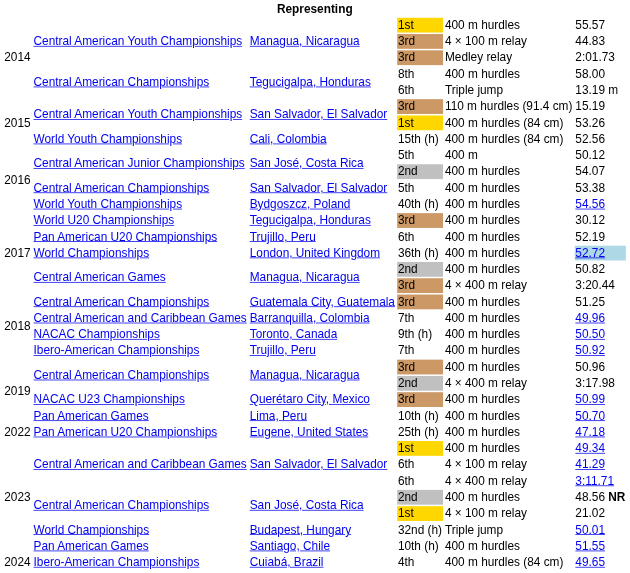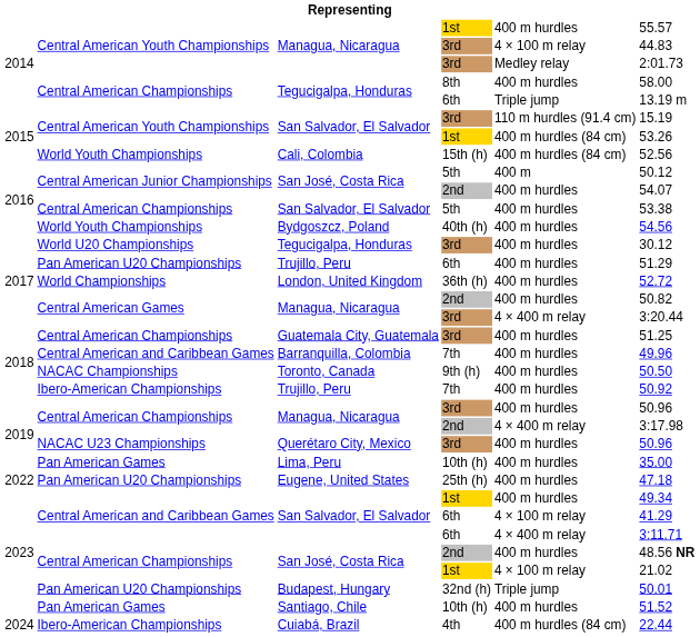Trujillo, Peru / 6th | column 6: 52.19 -> 51.29
London, United Kingdom | column 6: lightblue background -> no background
Querétaro City, Mexico | column 6: 50.99 -> 50.96
Lima, Peru | column 6: 50.70 -> 35.00
Budapest, Hungary | column 2: World Championships -> Pan American U20 Championships
Santiago, Chile | column 6: 51.55 -> 51.52
Cuiabá, Brazil | column 6: 49.65 -> 22.44
